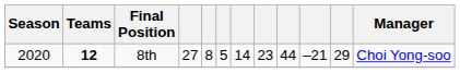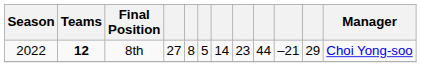8th | Season: 2020 -> 2022
